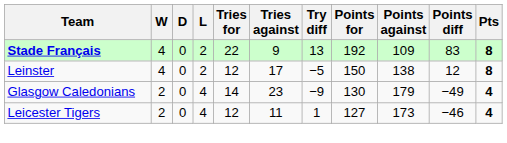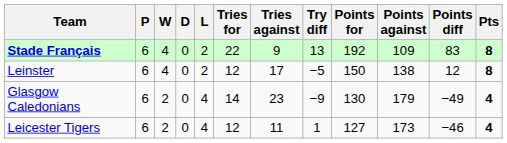+ column: P | 6 | 6 | 6 | 6
